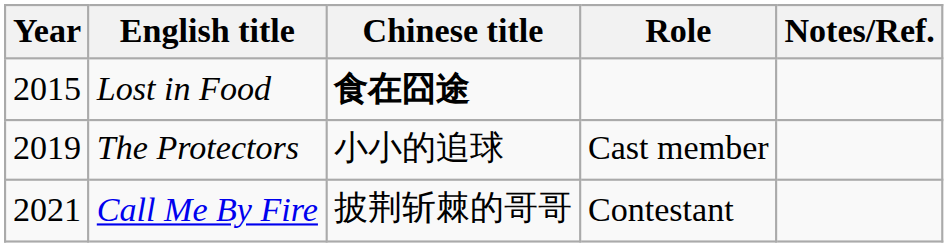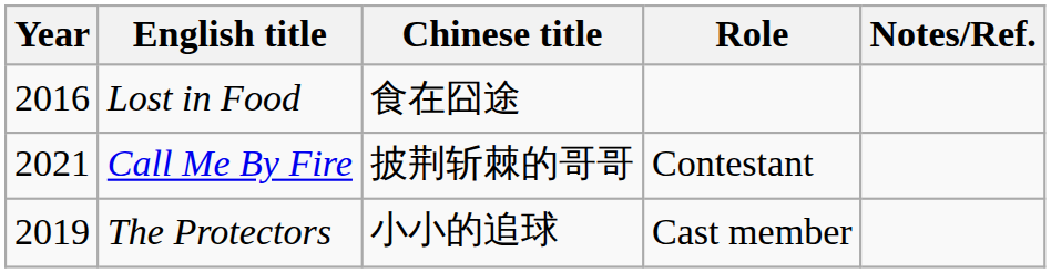Lost in Food | Year: 2015 -> 2016
Lost in Food | Chinese title: bold -> normal
rows swapped: The Protectors <-> Call Me By Fire
